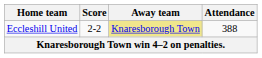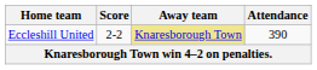Eccleshill United | Attendance: 388 -> 390
